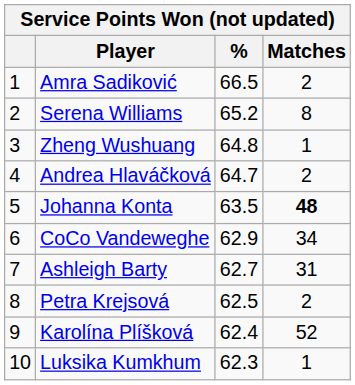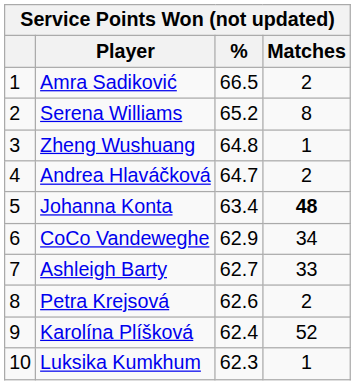Johanna Konta | %: 63.5 -> 63.4
Ashleigh Barty | Matches: 31 -> 33
Petra Krejsová | %: 62.5 -> 62.6
